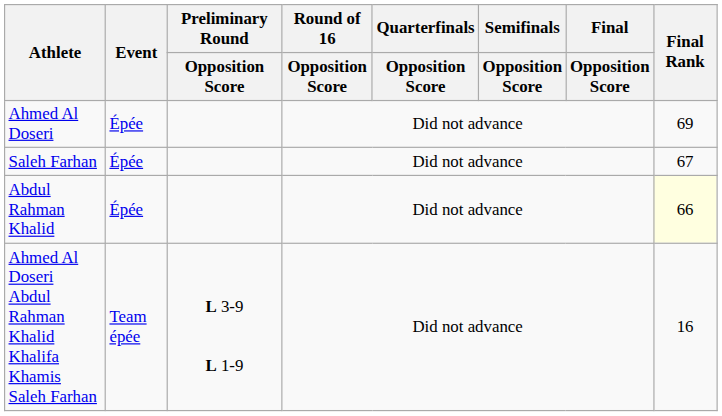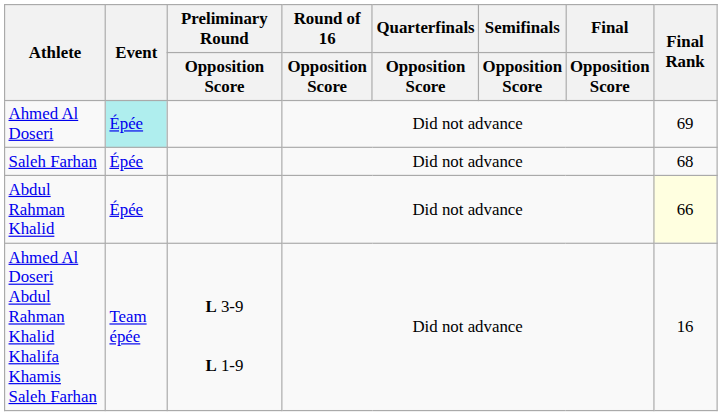Ahmed Al Doseri | Event: no background -> paleturquoise background
Saleh Farhan | Final Rank: 67 -> 68
